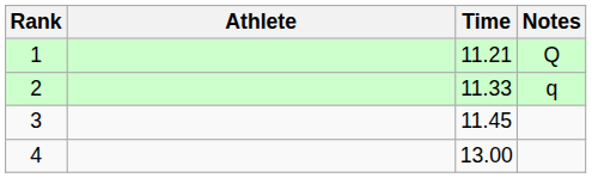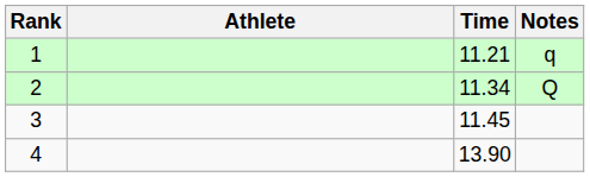1 | Notes: Q -> q
2 | Time: 11.33 -> 11.34
2 | Notes: q -> Q
4 | Time: 13.00 -> 13.90
